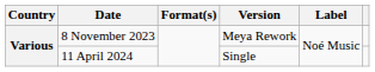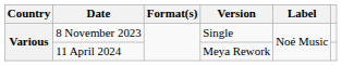8 November 2023 | Version: Meya Rework -> Single
11 April 2024 | Version: Single -> Meya Rework
